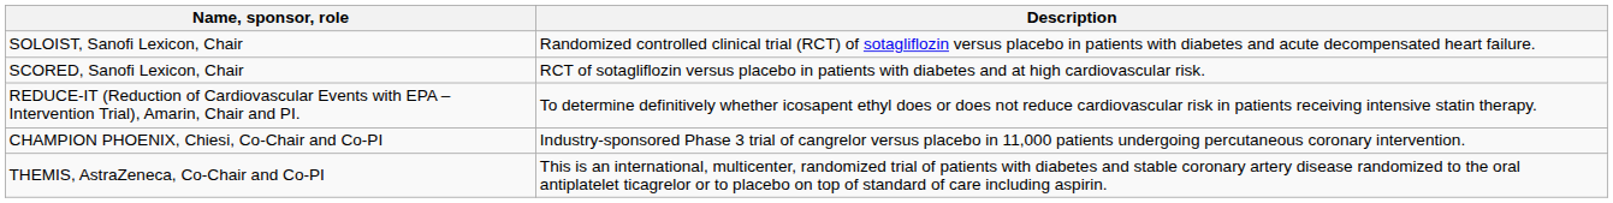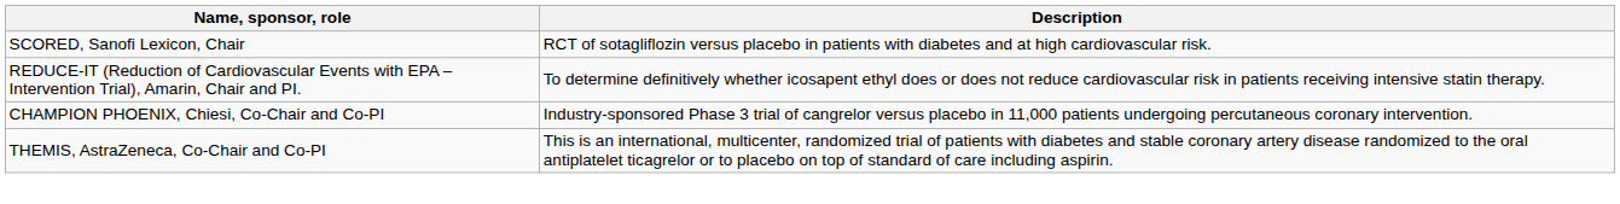- row: SOLOIST, Sanofi Lexicon, Chair | Randomized controlled clinical trial (RCT) of sotagliflozin versus placebo in patients with diabetes and acute decompensated heart failure.
